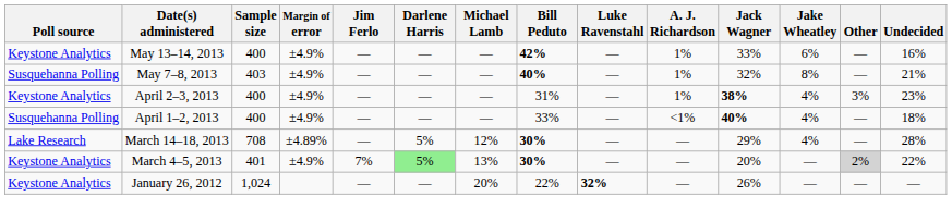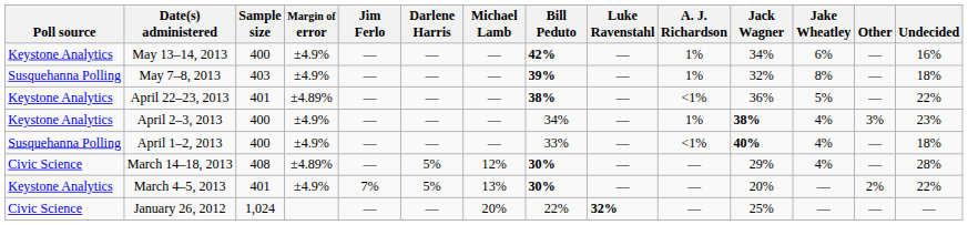May 13–14, 2013 | Jack Wagner: 33% -> 34%
May 7–8, 2013 | Bill Peduto: 40% -> 39%
May 7–8, 2013 | Undecided: 21% -> 18%
+ row: Keystone Analytics | April 22–23, 2013 | 401 | ±4.89% | — | — | — | 38% | — | <1% | 36% | 5% | — | 22%
April 2–3, 2013 | Bill Peduto: 31% -> 34%
March 14–18, 2013 | Poll source: Lake Research -> Civic Science
March 14–18, 2013 | Sample size: 708 -> 408
March 4–5, 2013 | Darlene Harris: lightgreen background -> no background
March 4–5, 2013 | Other: lightgrey background -> no background
January 26, 2012 | Poll source: Keystone Analytics -> Civic Science
January 26, 2012 | Jack Wagner: 26% -> 25%
